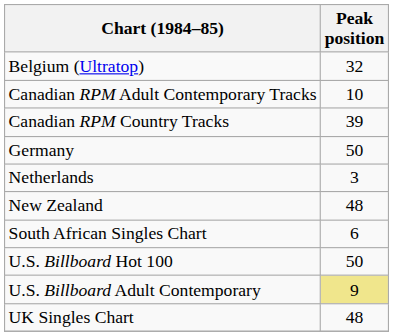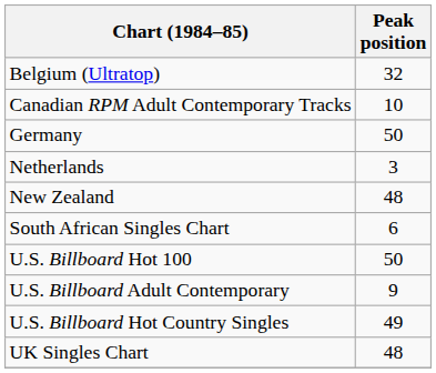- row: Canadian RPM Country Tracks | 39
U.S. Billboard Adult Contemporary | Peak position: khaki background -> no background
+ row: U.S. Billboard Hot Country Singles | 49
